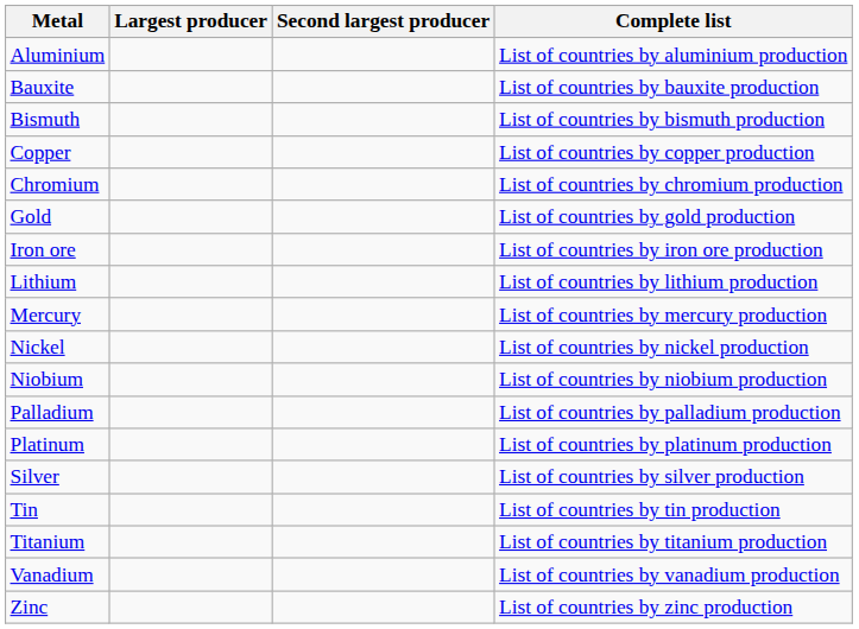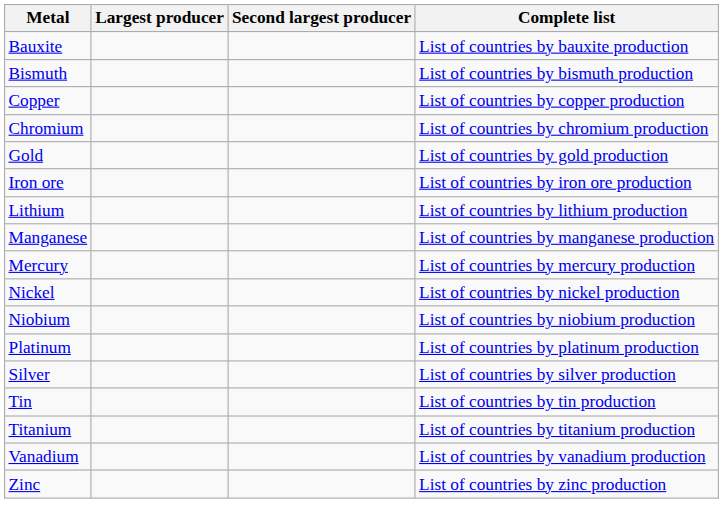- row: Aluminium | List of countries by aluminium production
+ row: Manganese | List of countries by manganese production
- row: Palladium | List of countries by palladium production
